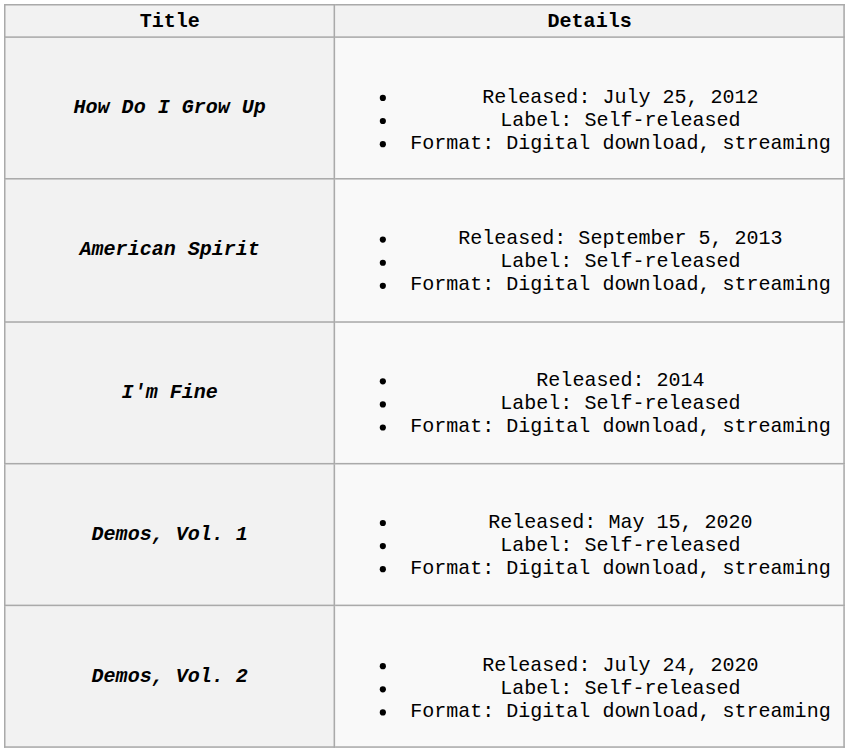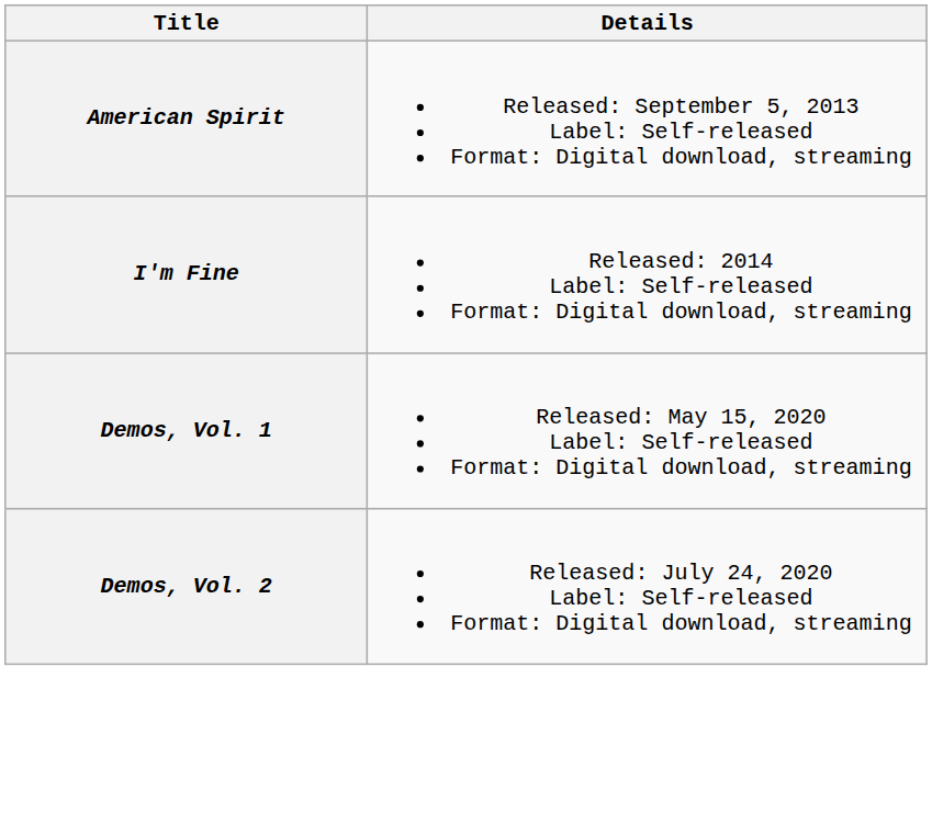- row: How Do I Grow Up | Released: July 25, 2012 Label: Self-released Format: Digital download, streaming
